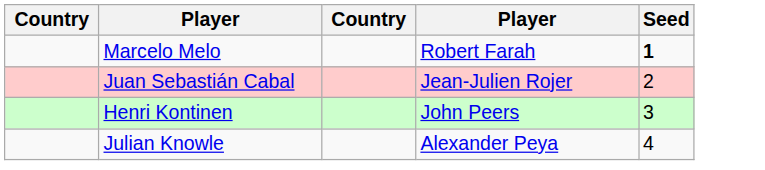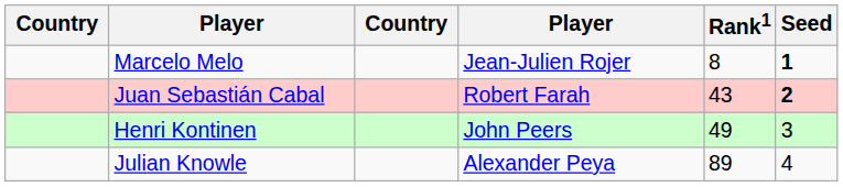+ column: Rank1 | 8 | 43 | 49 | 89
Marcelo Melo | column 4: Robert Farah -> Jean-Julien Rojer
Juan Sebastián Cabal | column 4: Jean-Julien Rojer -> Robert Farah
Juan Sebastián Cabal | Seed: normal -> bold
